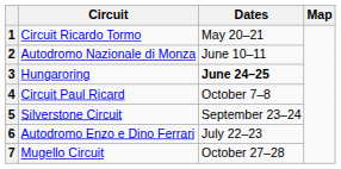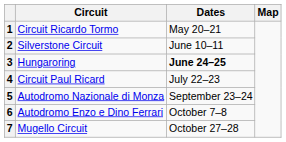2 | Circuit: Autodromo Nazionale di Monza -> Silverstone Circuit
4 | Dates: October 7–8 -> July 22–23
5 | Circuit: Silverstone Circuit -> Autodromo Nazionale di Monza
6 | Dates: July 22–23 -> October 7–8
